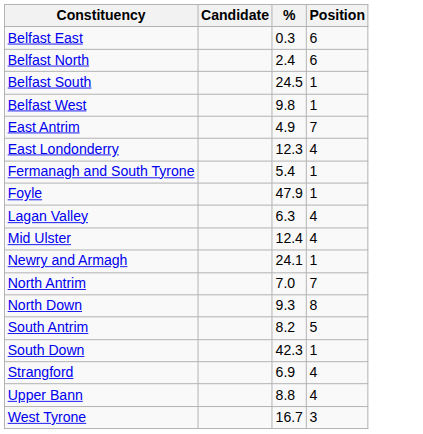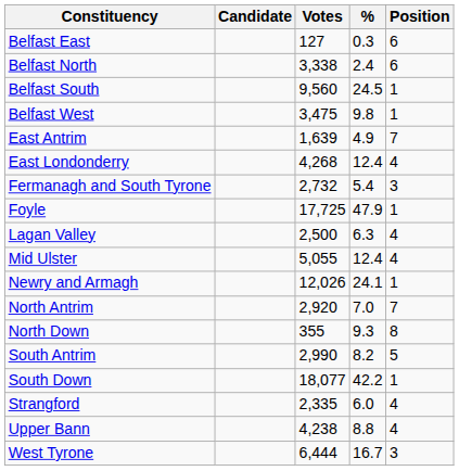+ column: Votes | 127 | 3,338 | 9,560 | 3,475 | 1,639 | 4,268 | 2,732 | 17,725 | 2,500 | 5,055 | 12,026 | 2,920 | 355 | 2,990 | 18,077 | 2,335 | 4,238 | 6,444
East Londonderry | %: 12.3 -> 12.4
Fermanagh and South Tyrone | Position: 1 -> 3
South Down | %: 42.3 -> 42.2
Strangford | %: 6.9 -> 6.0
